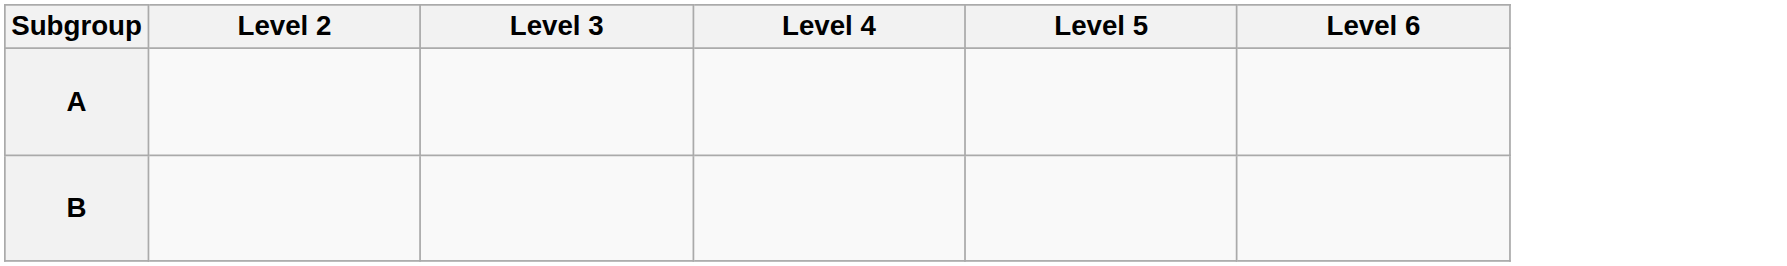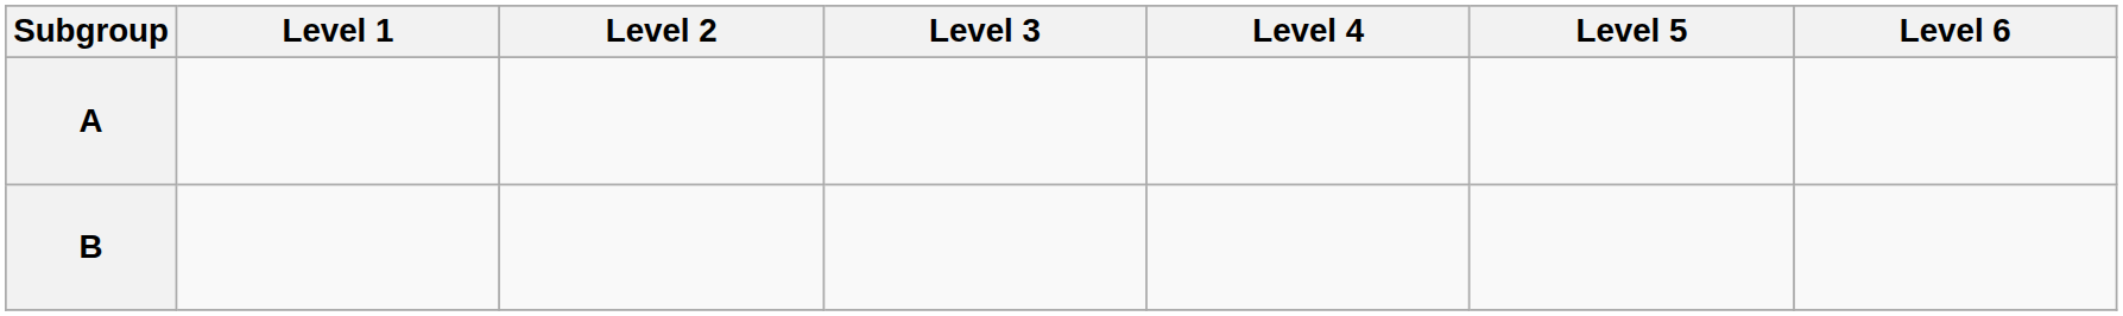+ column: Level 1
